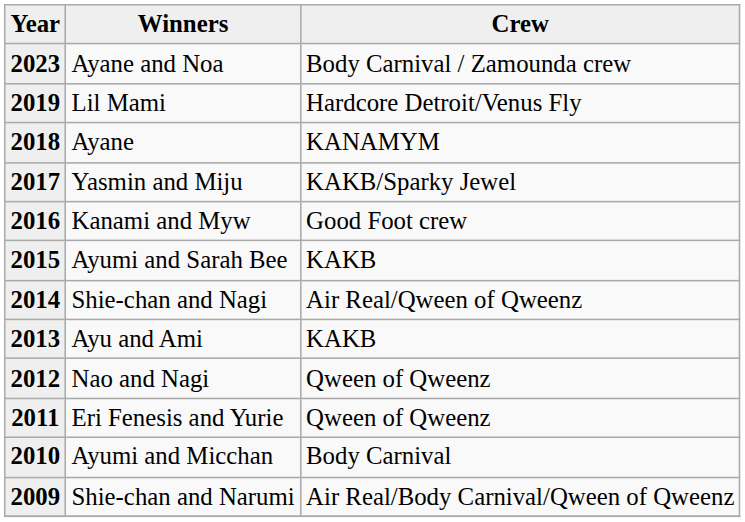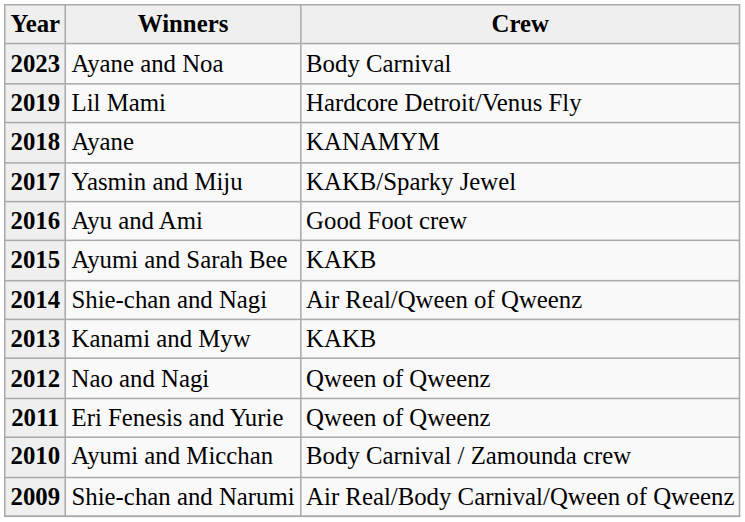2023 | Crew: Body Carnival / Zamounda crew -> Body Carnival
2016 | Winners: Kanami and Myw -> Ayu and Ami
2013 | Winners: Ayu and Ami -> Kanami and Myw
2010 | Crew: Body Carnival -> Body Carnival / Zamounda crew
